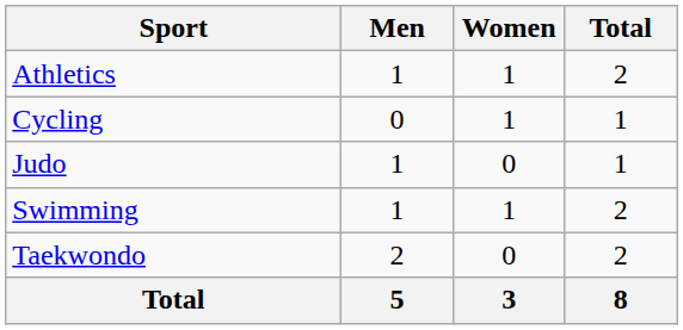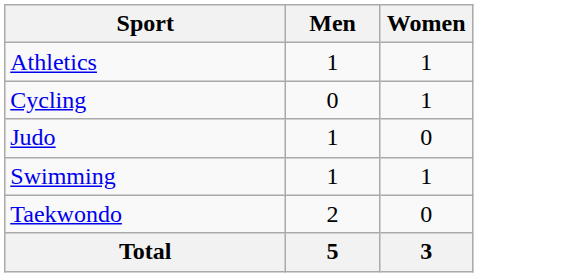- column: Total | 2 | 1 | 1 | 2 | 2 | 8
